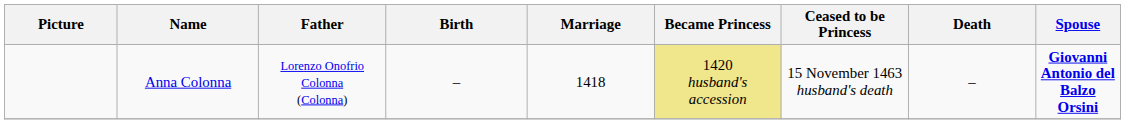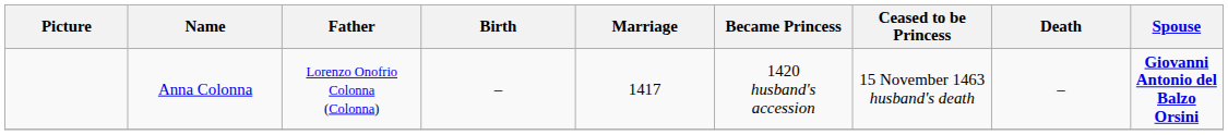Anna Colonna | Marriage: 1418 -> 1417
Anna Colonna | Became Princess: khaki background -> no background
